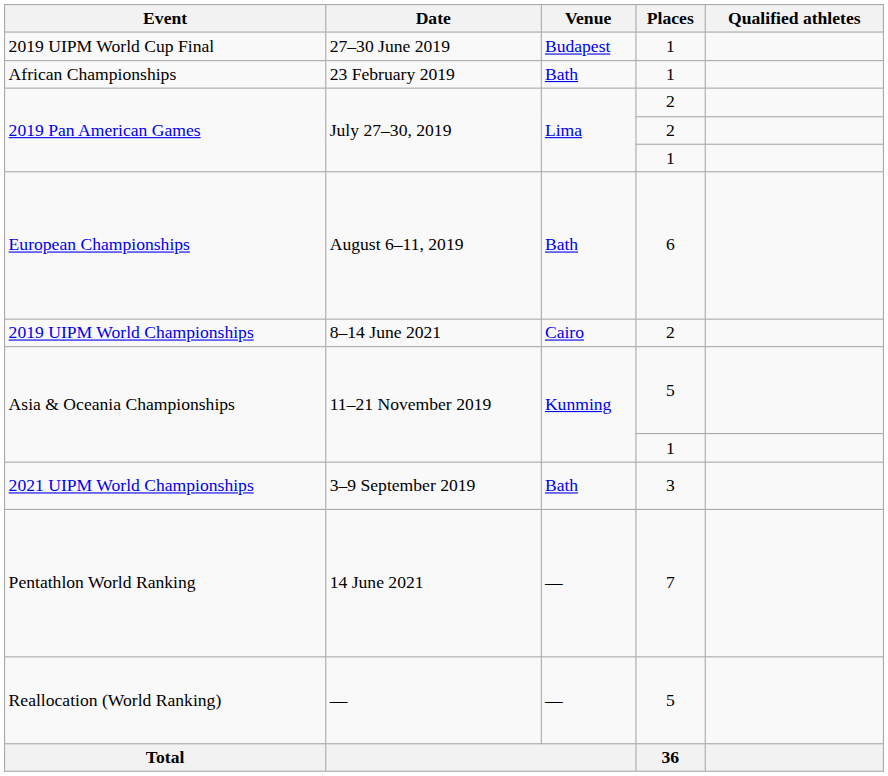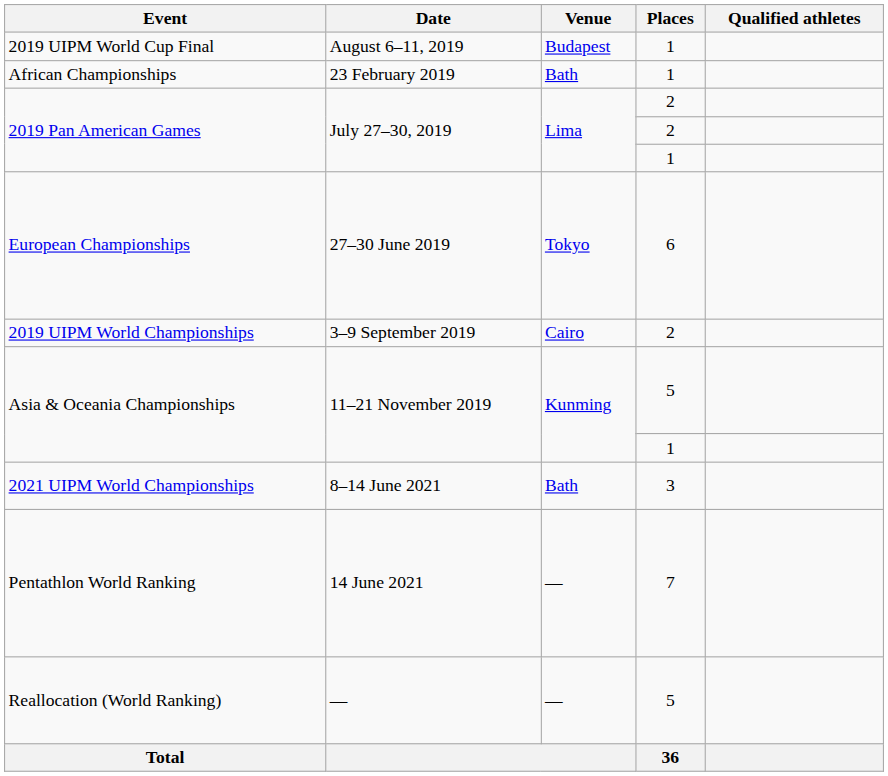2019 UIPM World Cup Final | Date: 27–30 June 2019 -> August 6–11, 2019
European Championships | Date: August 6–11, 2019 -> 27–30 June 2019
European Championships | Venue: Bath -> Tokyo
2019 UIPM World Championships | Date: 8–14 June 2021 -> 3–9 September 2019
2021 UIPM World Championships | Date: 3–9 September 2019 -> 8–14 June 2021
